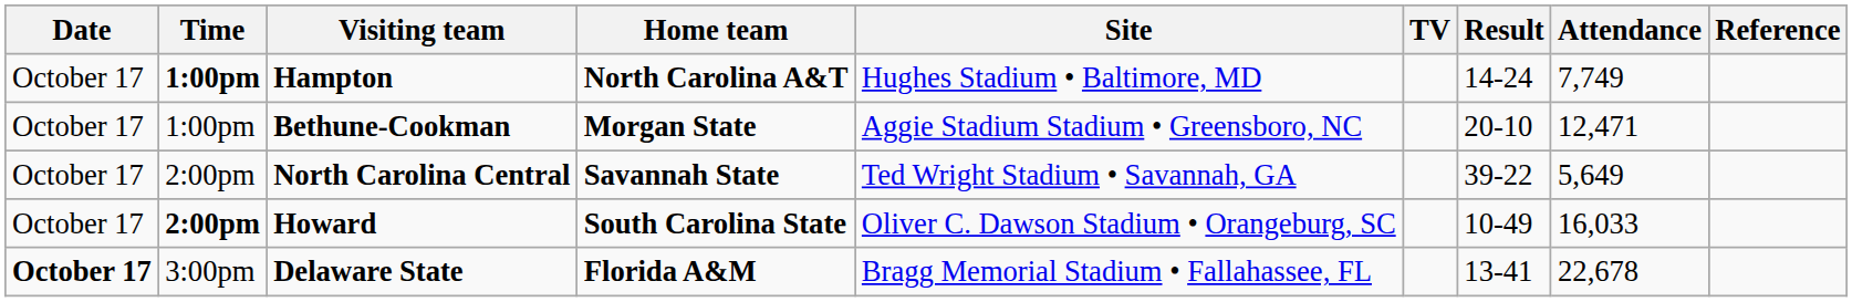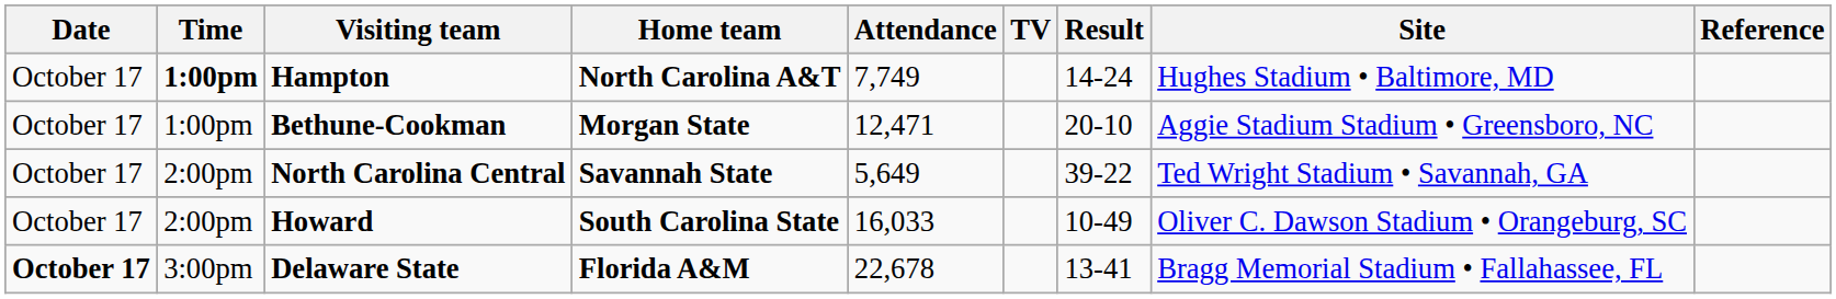columns swapped: Site <-> Attendance
Howard | Time: bold -> normal
